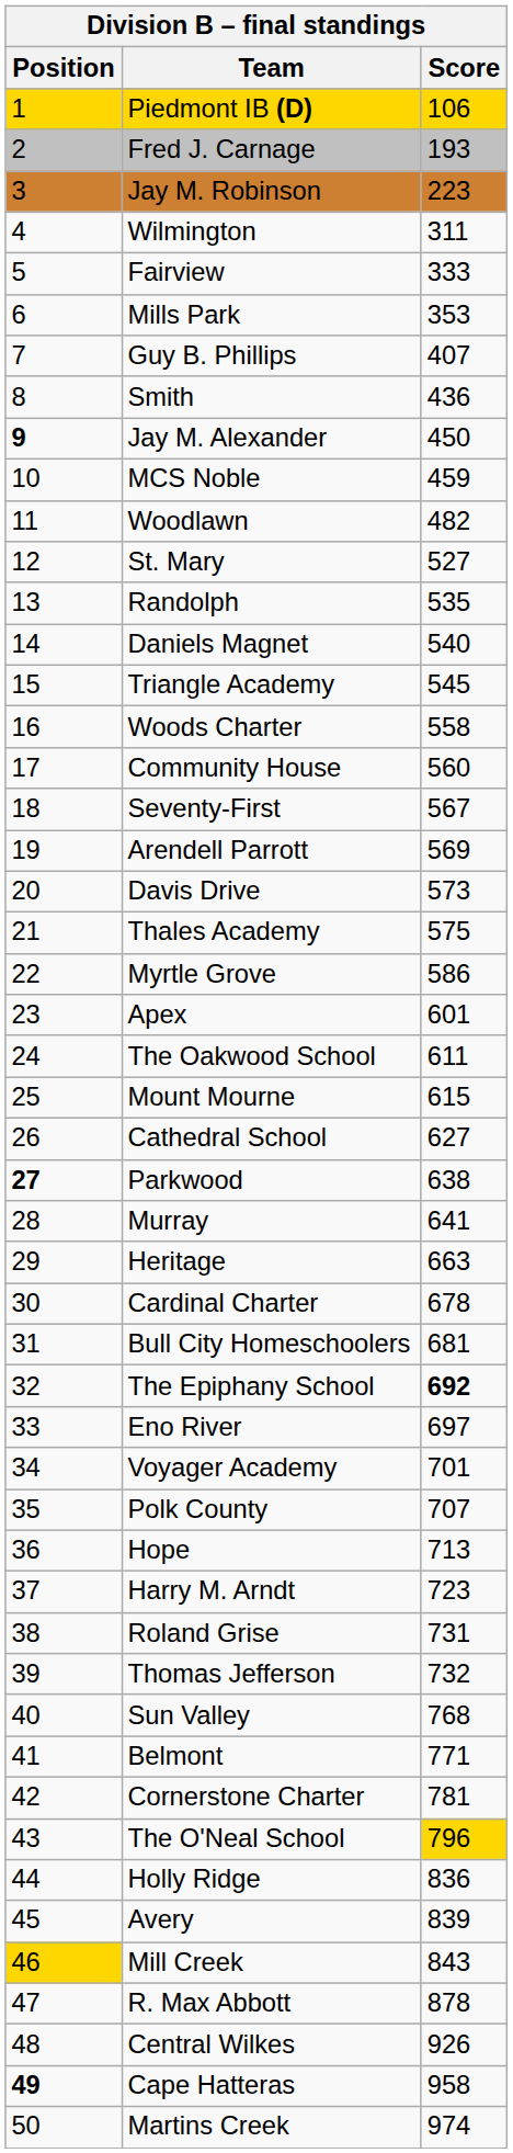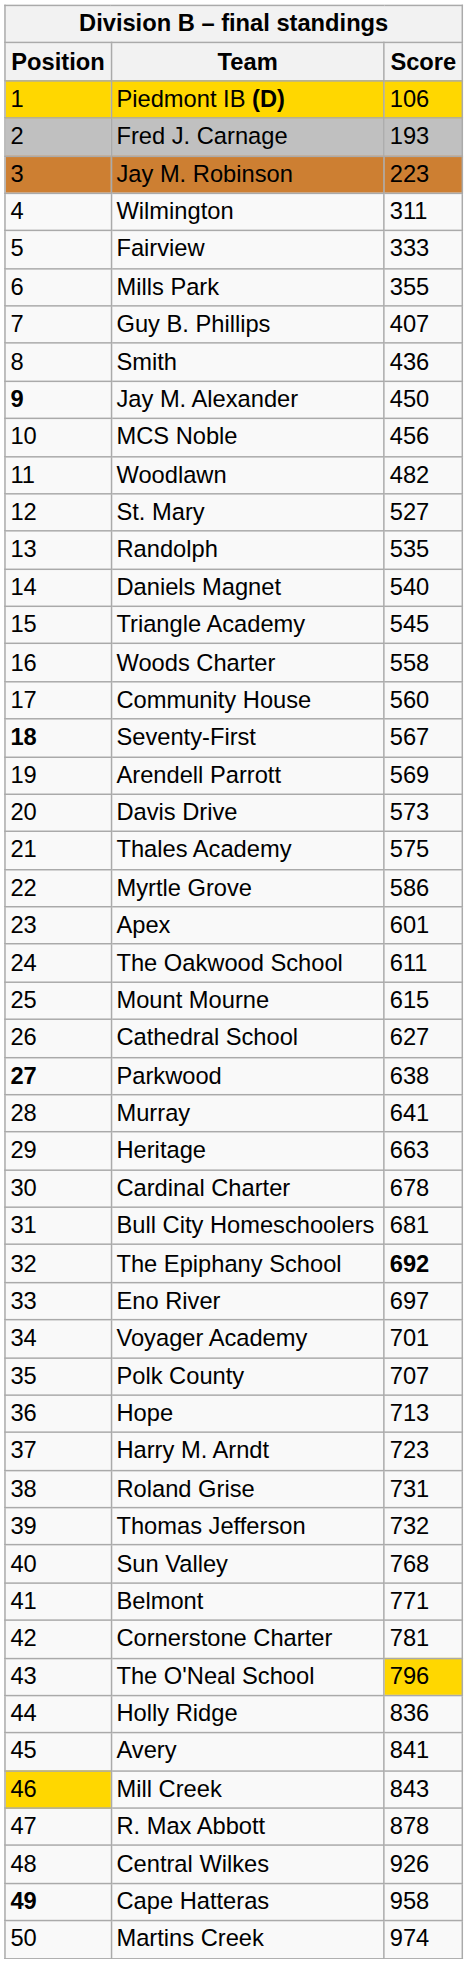Mills Park | Score: 353 -> 355
MCS Noble | Score: 459 -> 456
Seventy-First | Position: normal -> bold
Avery | Score: 839 -> 841
